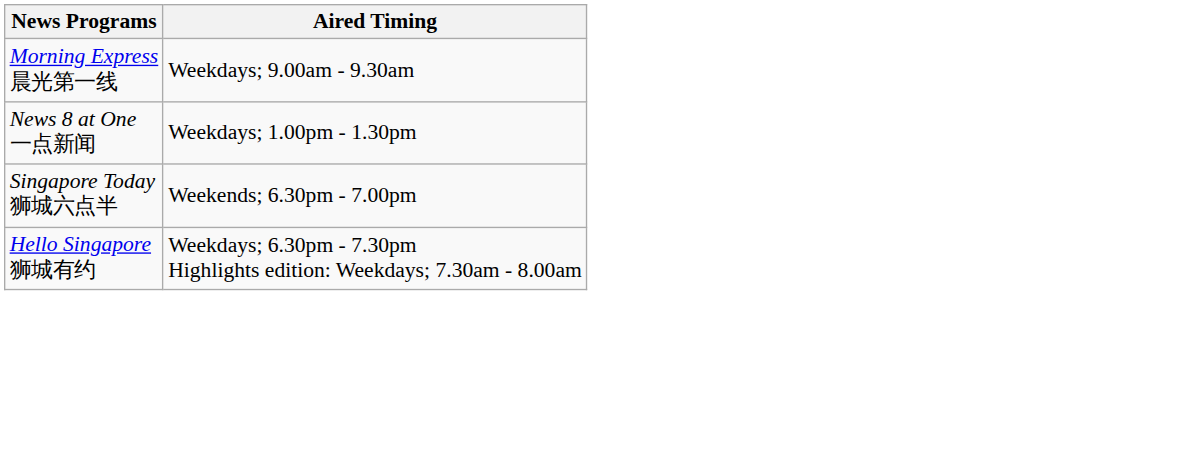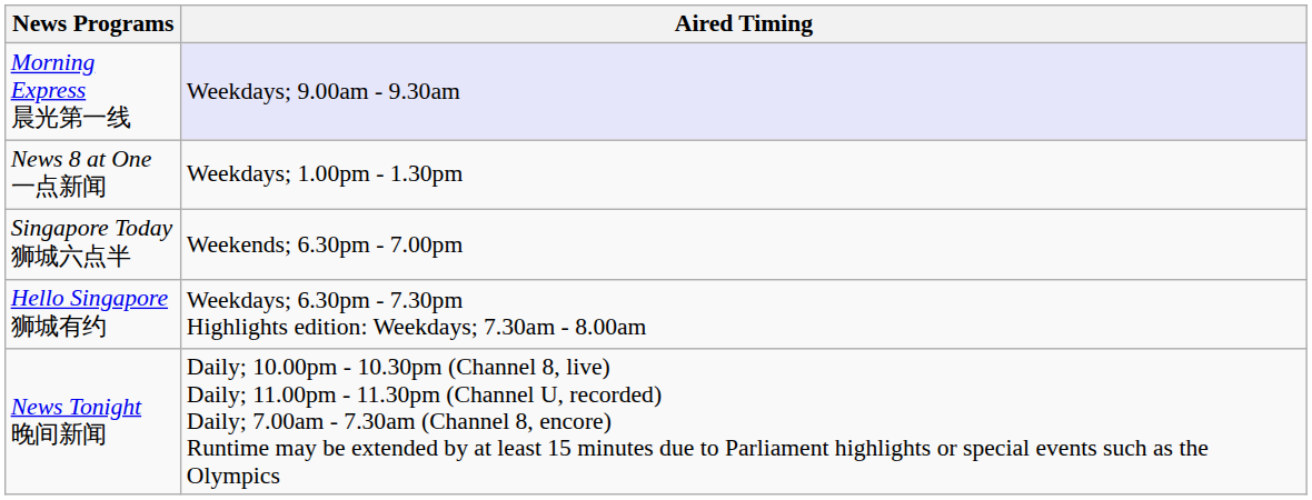Morning Express 晨光第一线 | Aired Timing: no background -> lavender background
+ row: News Tonight 晚间新闻 | Daily; 10.00pm - 10.30pm (Channel 8, live) Daily; 11.00pm - 11.30pm (Channel U, recorded) Daily; 7.00am - 7.30am (Channel 8, encore) Runtime may be extended by at least 15 minutes due to Parliament highlights or special events such as the Olympics
